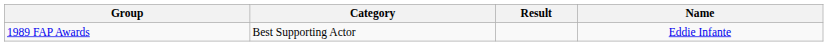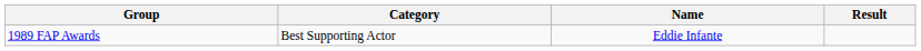columns swapped: Name <-> Result
